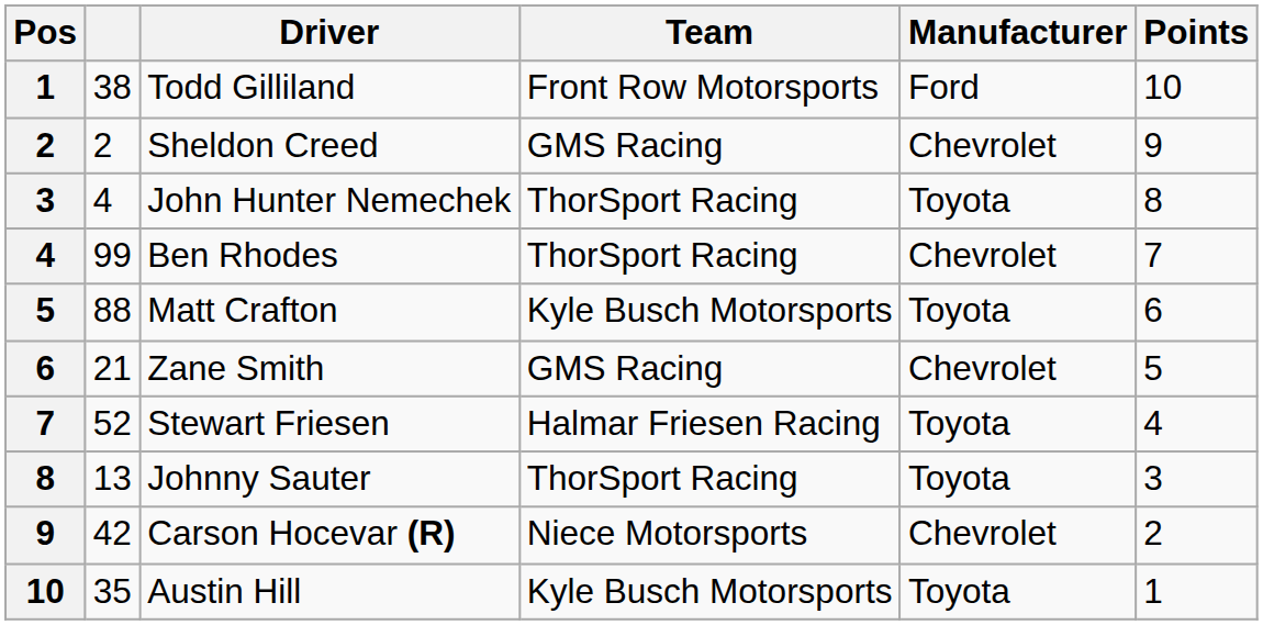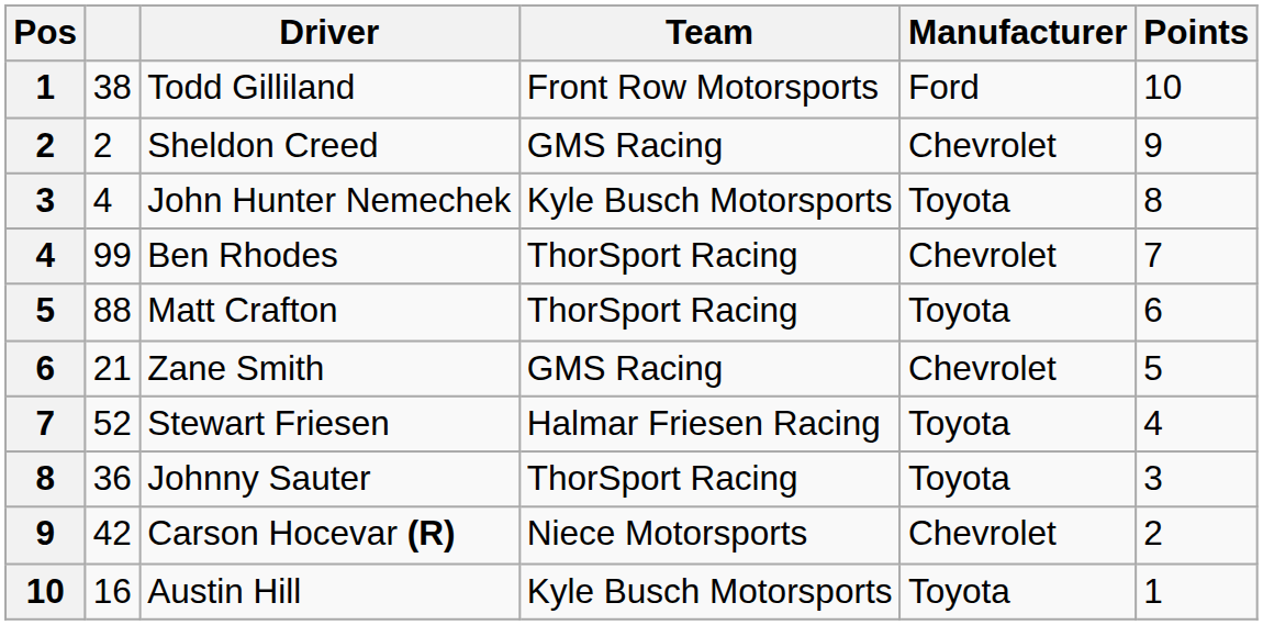John Hunter Nemechek | Team: ThorSport Racing -> Kyle Busch Motorsports
Matt Crafton | Team: Kyle Busch Motorsports -> ThorSport Racing
Johnny Sauter | column 2: 13 -> 36
Austin Hill | column 2: 35 -> 16
